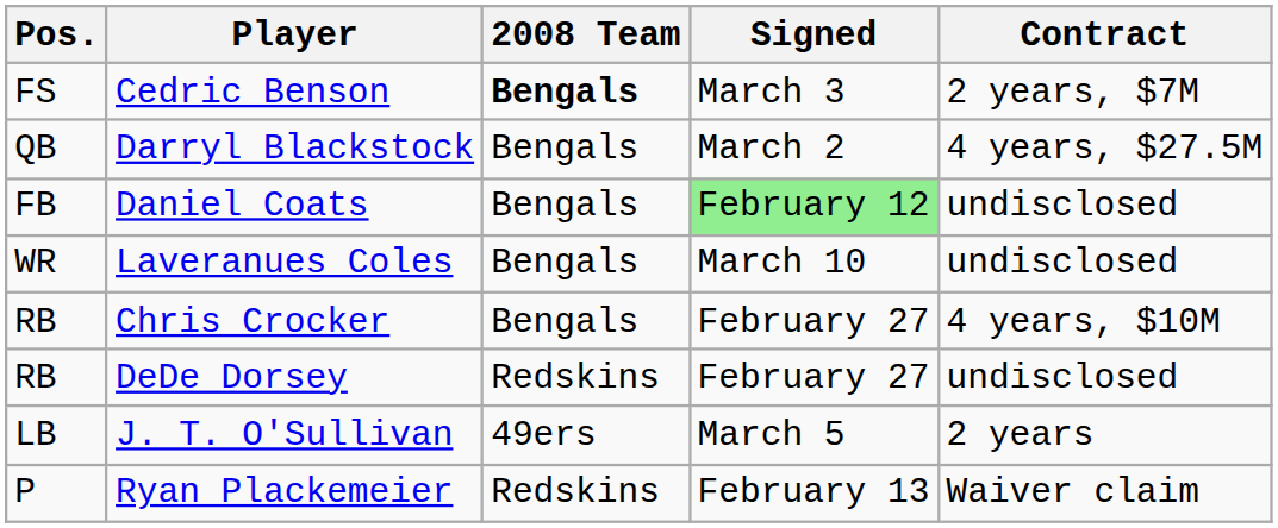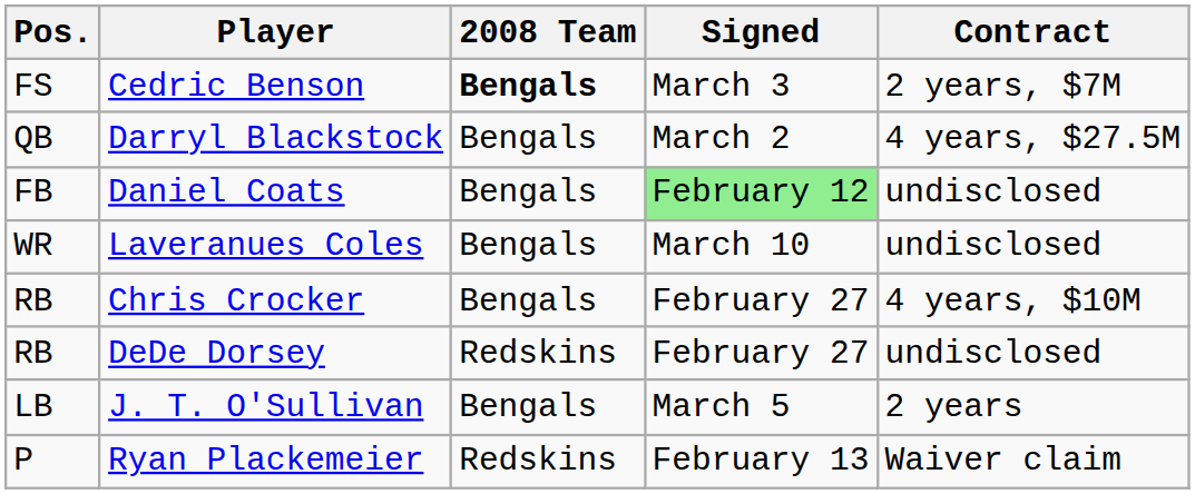J. T. O'Sullivan | 2008 Team: 49ers -> Bengals
